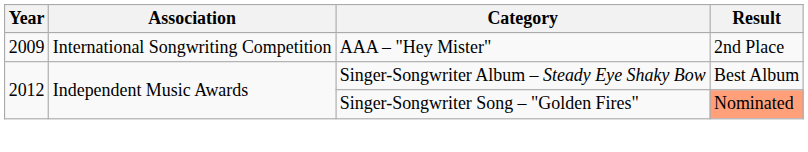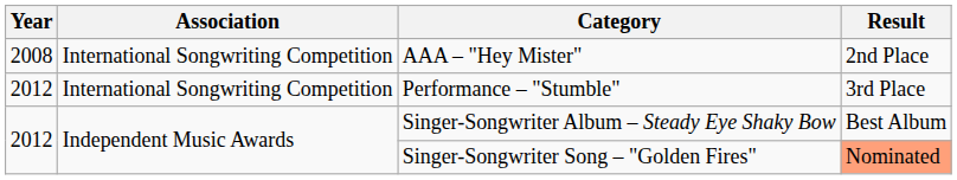AAA – "Hey Mister" | Year: 2009 -> 2008
+ row: 2012 | International Songwriting Competition | Performance – "Stumble" | 3rd Place
